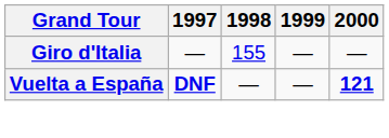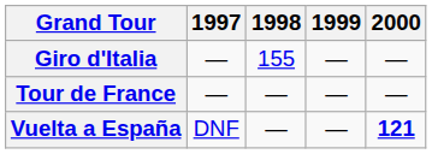+ row: Tour de France | — | — | — | —
Vuelta a España | 1997: bold -> normal
